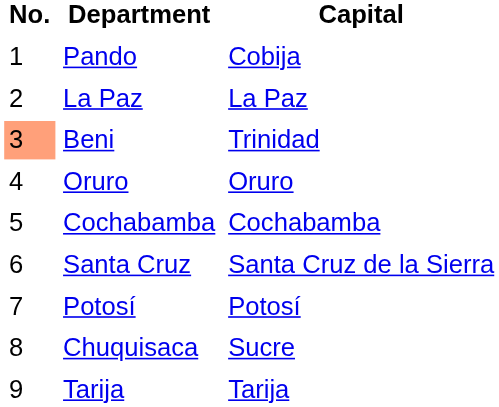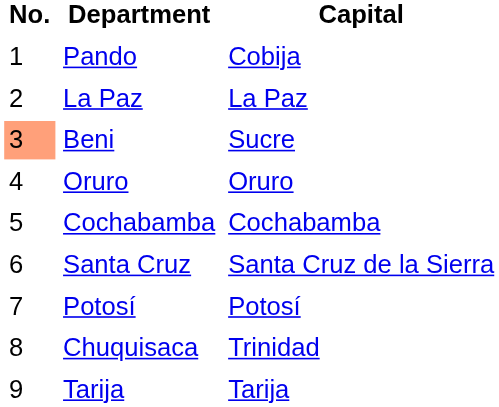Beni | Capital: Trinidad -> Sucre
Chuquisaca | Capital: Sucre -> Trinidad
